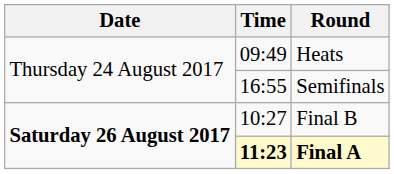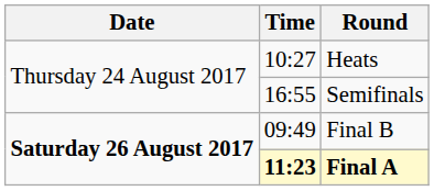Heats | Time: 09:49 -> 10:27
Final B | Time: 10:27 -> 09:49
